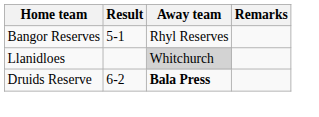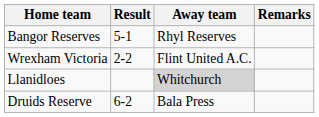+ row: Wrexham Victoria | 2-2 | Flint United A.C.
Druids Reserve | Away team: bold -> normal
